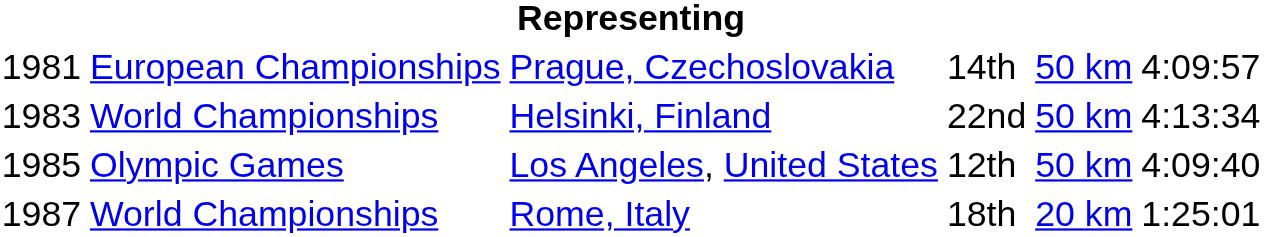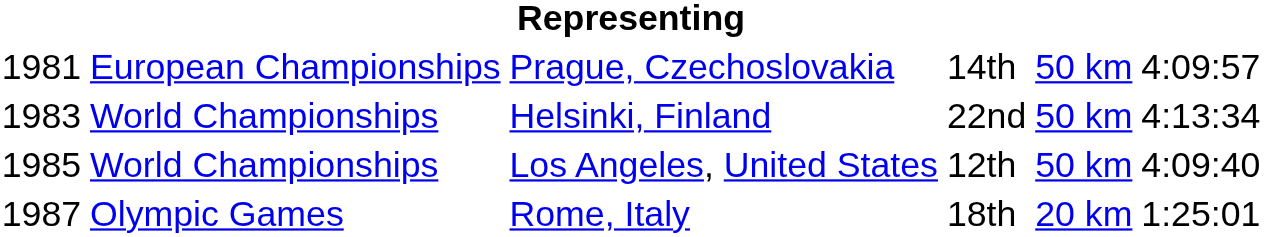Los Angeles, United States | column 2: Olympic Games -> World Championships
Rome, Italy | column 2: World Championships -> Olympic Games
